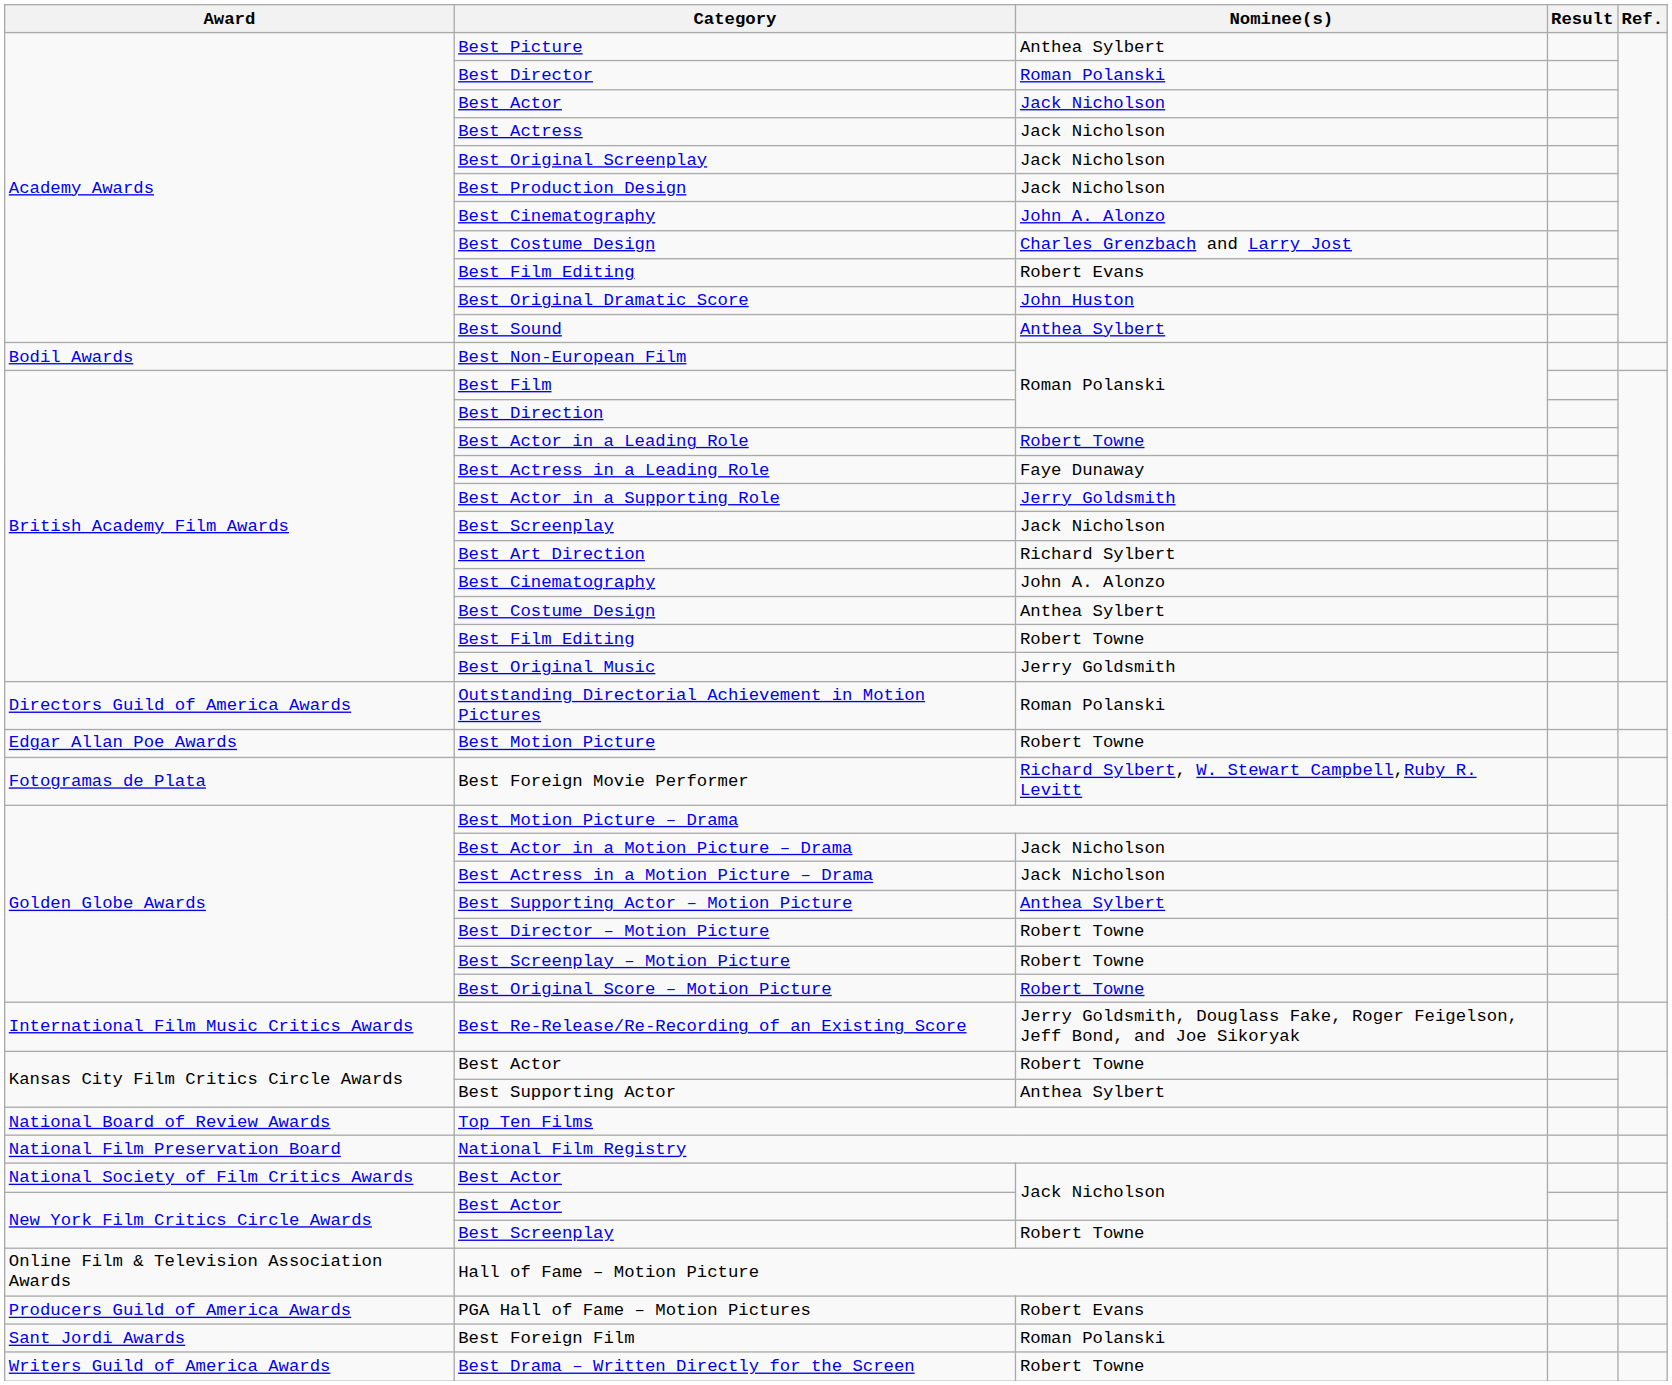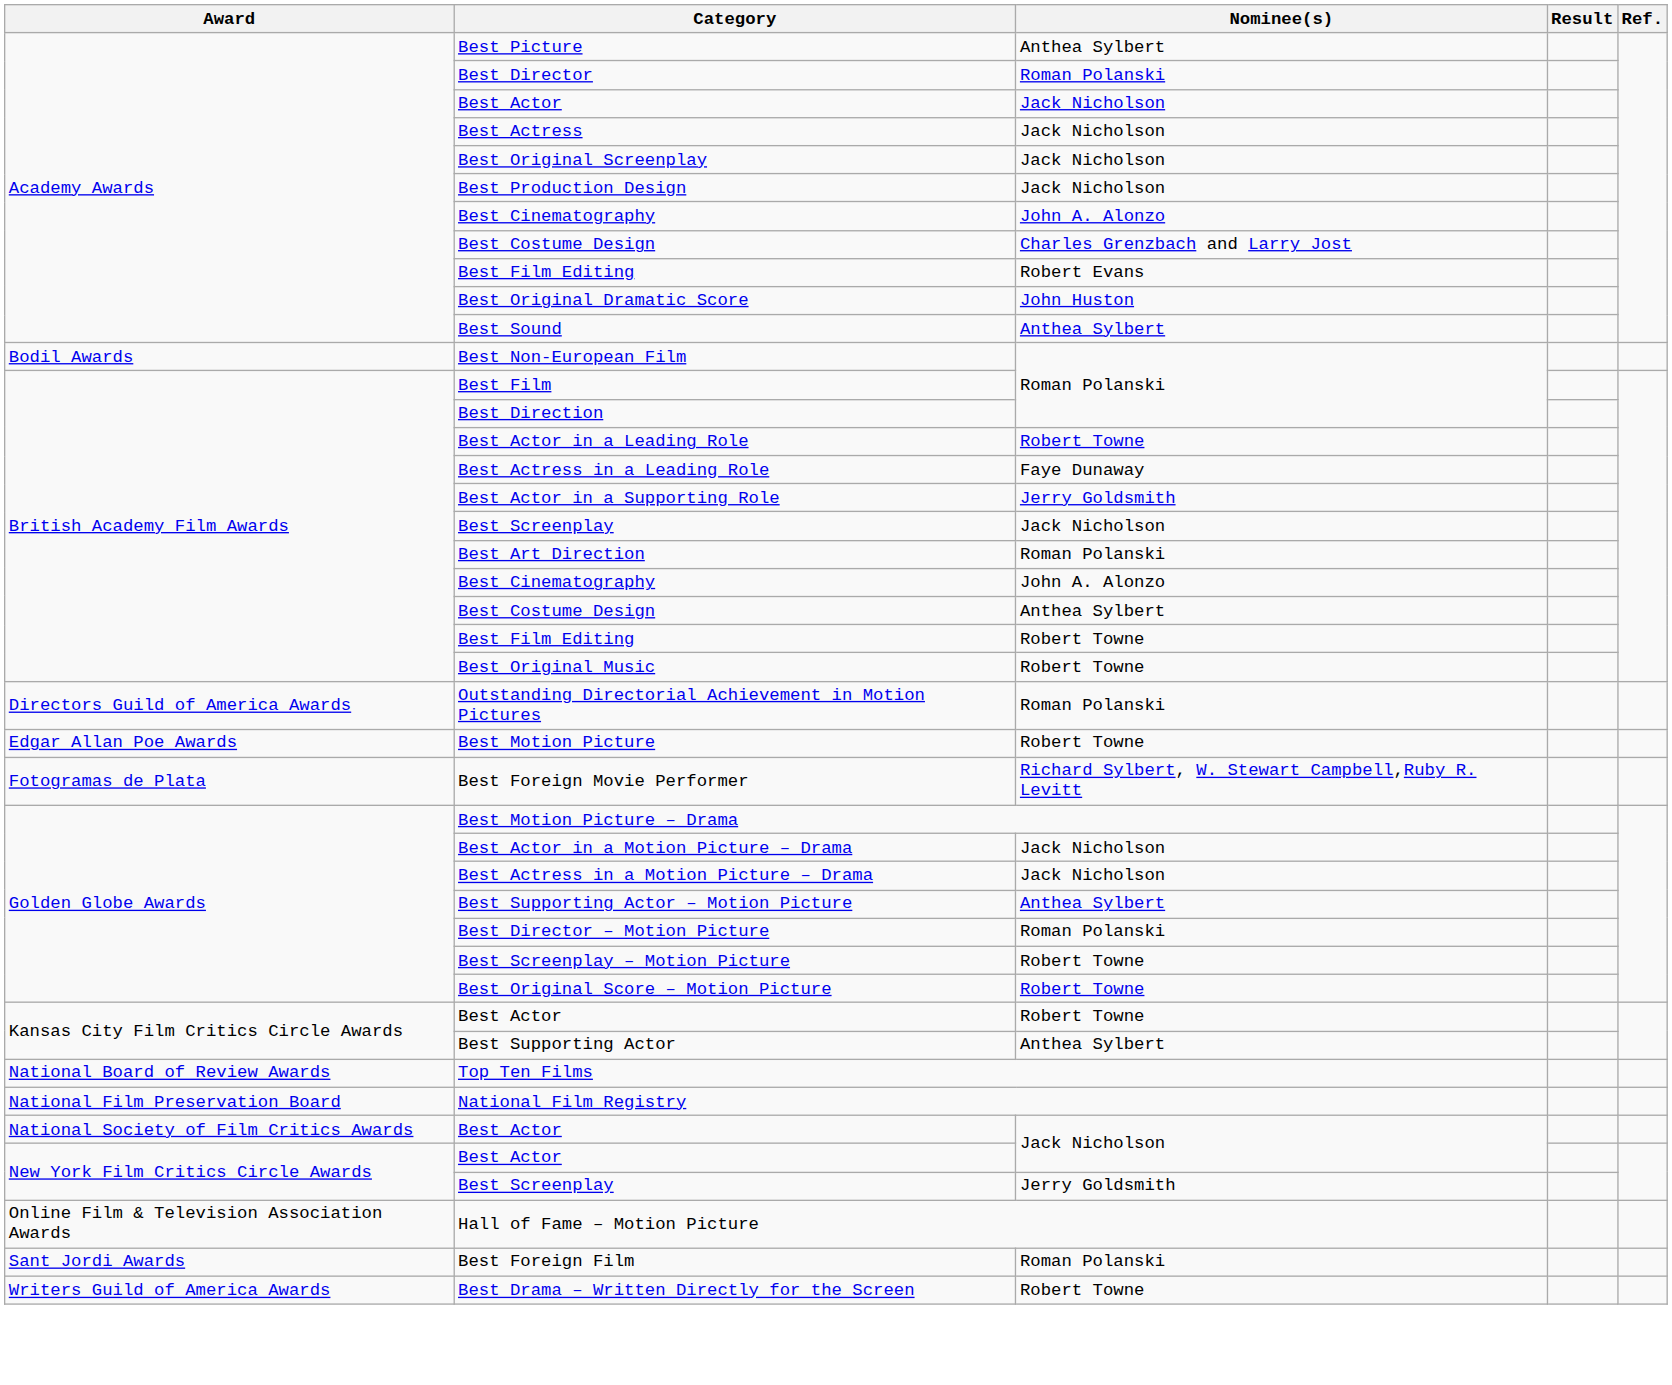Best Art Direction | Nominee(s): Richard Sylbert -> Roman Polanski
Best Original Music | Nominee(s): Jerry Goldsmith -> Robert Towne
Best Director – Motion Picture | Nominee(s): Robert Towne -> Roman Polanski
- row: International Film Music Critics Awards | Best Re-Release/Re-Recording of an Existing Score | Jerry Goldsmith, Douglass Fake, Roger Feigelson, Jeff Bond, and Joe Sikoryak
New York Film Critics Circle Awards / Best Screenplay | Nominee(s): Robert Towne -> Jerry Goldsmith
- row: Producers Guild of America Awards | PGA Hall of Fame – Motion Pictures | Robert Evans
